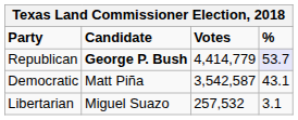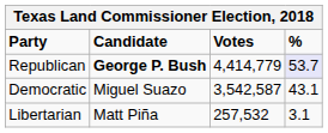Democratic | Candidate: Matt Piña -> Miguel Suazo
Libertarian | Candidate: Miguel Suazo -> Matt Piña
